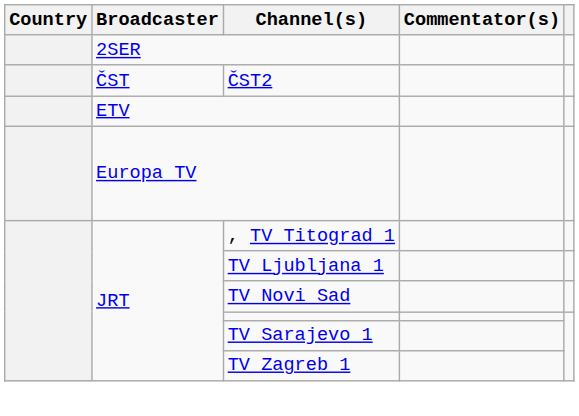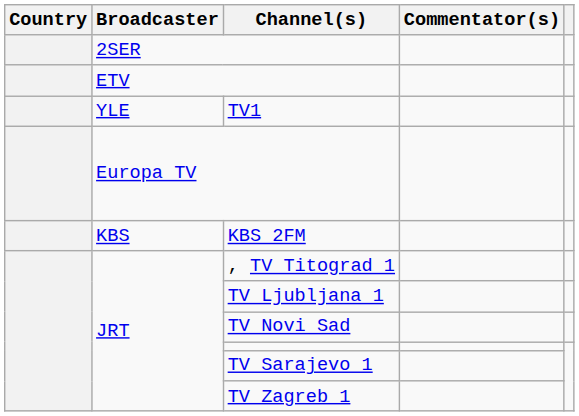- row: ČST | ČST2
+ row: YLE | TV1
+ row: KBS | KBS 2FM
